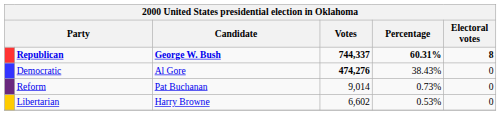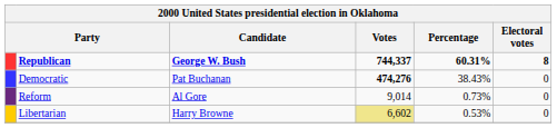Democratic | Candidate: Al Gore -> Pat Buchanan
Reform | Candidate: Pat Buchanan -> Al Gore
Libertarian | Votes: no background -> khaki background
